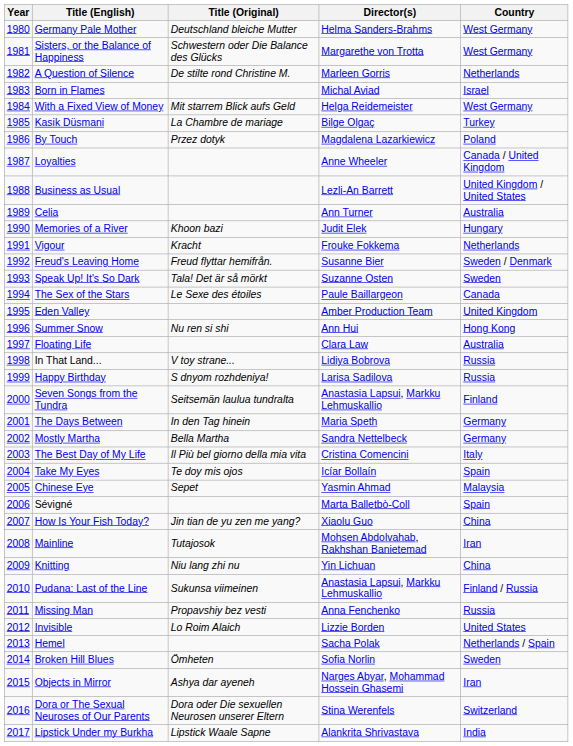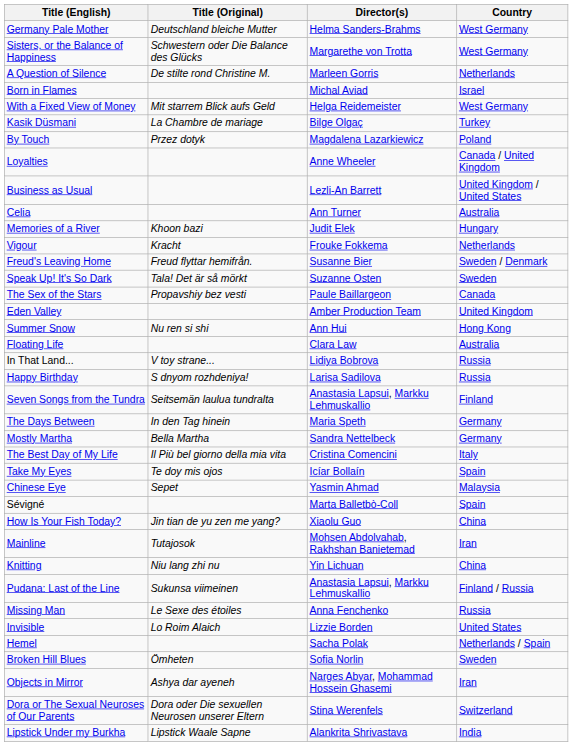- column: Year | 1980 | 1981 | 1982 | 1983 | 1984 | 1985 | 1986 | 1987 | 1988 | 1989 | 1990 | 1991 | 1992 | 1993 | 1994 | 1995 | 1996 | 1997 | 1998 | 1999 | 2000 | 2001 | 2002 | 2003 | 2004 | 2005 | 2006 | 2007 | 2008 | 2009 | 2010 | 2011 | 2012 | 2013 | 2014 | 2015 | 2016 | 2017
The Sex of the Stars | Title (Original): Le Sexe des étoiles -> Propavshiy bez vesti
Missing Man | Title (Original): Propavshiy bez vesti -> Le Sexe des étoiles
